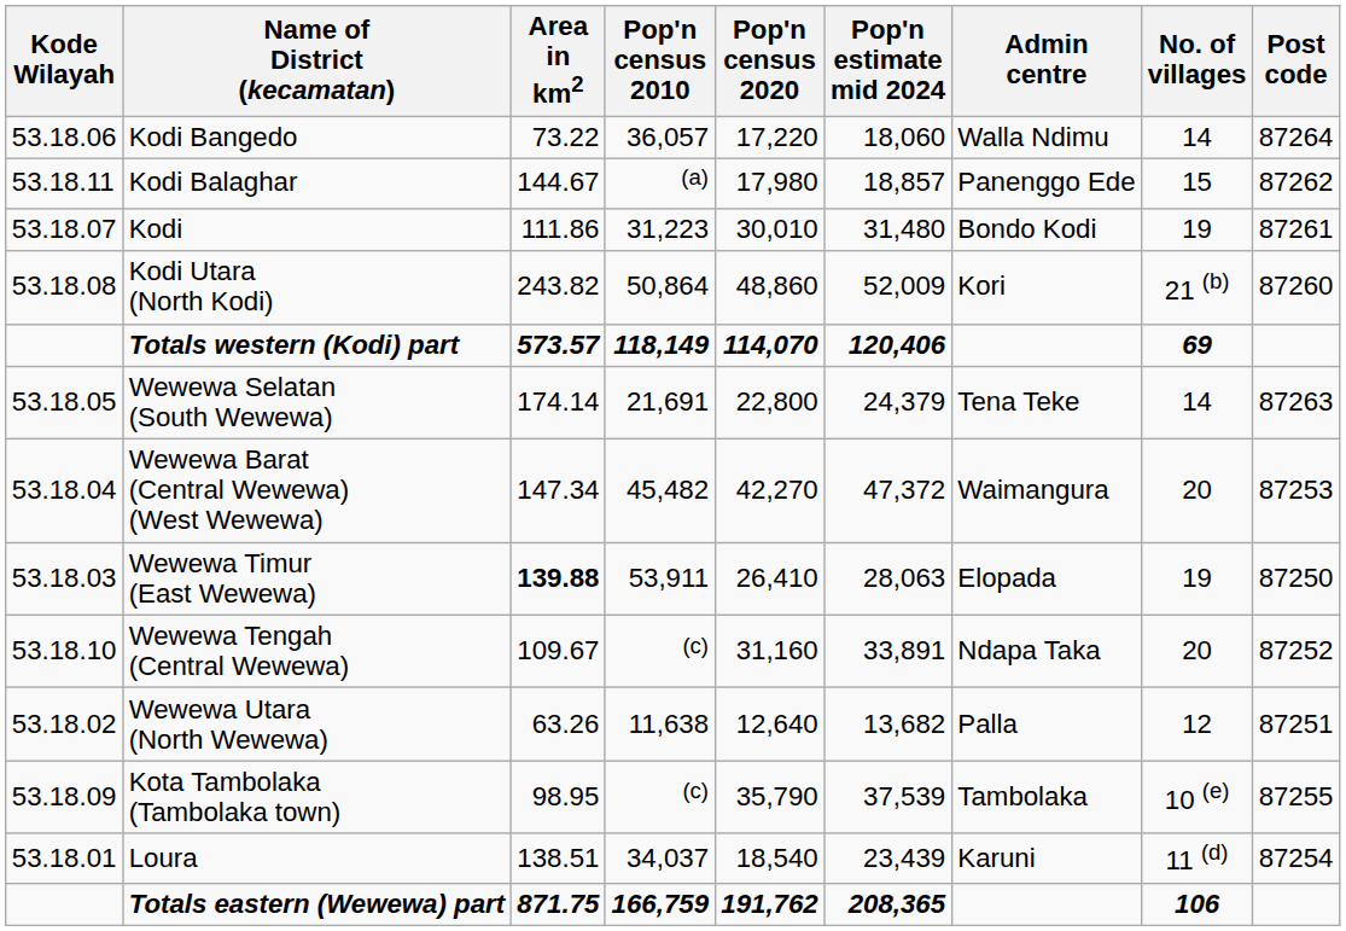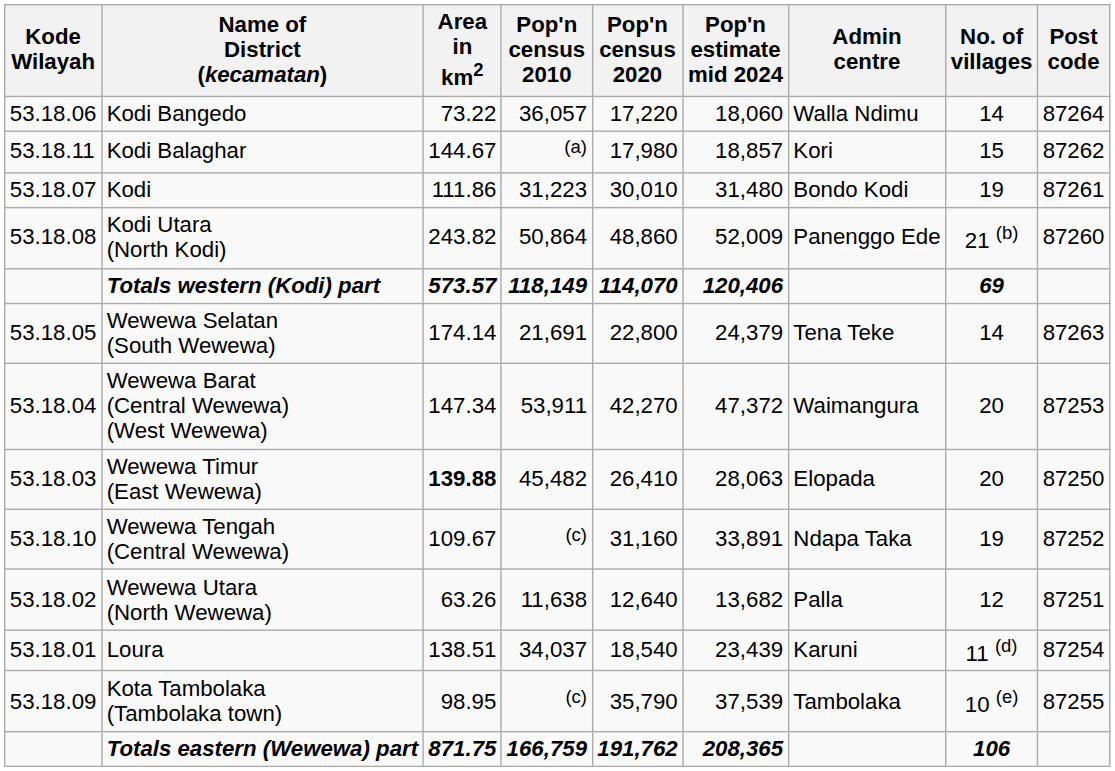Kodi Balaghar | Admin centre: Panenggo Ede -> Kori
Kodi Utara (North Kodi) | Admin centre: Kori -> Panenggo Ede
Wewewa Barat (Central Wewewa) (West Wewewa) | Pop'n census 2010: 45,482 -> 53,911
Wewewa Timur (East Wewewa) | Pop'n census 2010: 53,911 -> 45,482
Wewewa Timur (East Wewewa) | No. of villages: 19 -> 20
Wewewa Tengah (Central Wewewa) | No. of villages: 20 -> 19
rows swapped: Loura <-> Kota Tambolaka (Tambolaka town)
